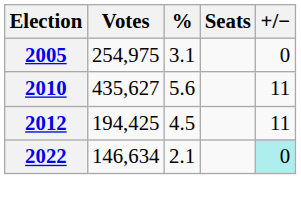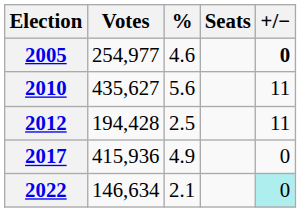2005 | Votes: 254,975 -> 254,977
2005 | %: 3.1 -> 4.6
2005 | +/−: normal -> bold
2012 | Votes: 194,425 -> 194,428
2012 | %: 4.5 -> 2.5
+ row: 2017 | 415,936 | 4.9 | 0
